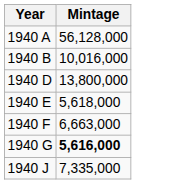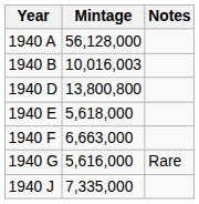+ column: Notes | Rare
1940 B | Mintage: 10,016,000 -> 10,016,003
1940 D | Mintage: 13,800,000 -> 13,800,800
1940 G | Mintage: bold -> normal
